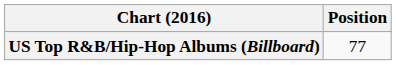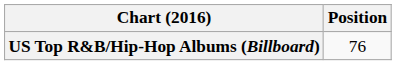US Top R&B/Hip-Hop Albums (Billboard) | Position: 77 -> 76
